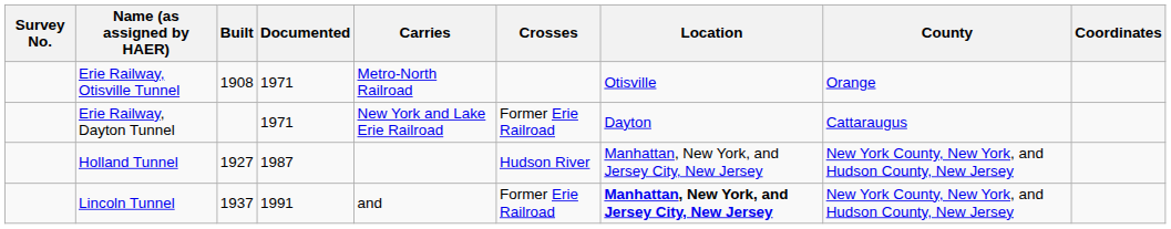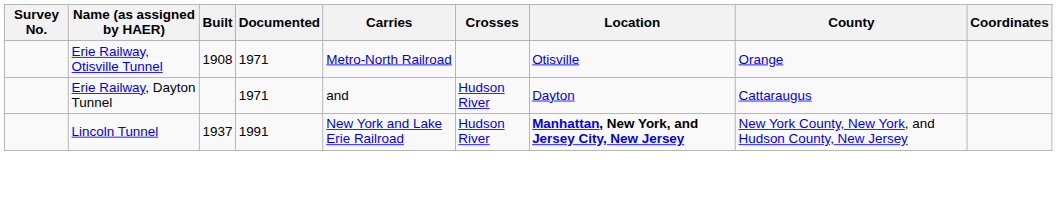Erie Railway, Dayton Tunnel | Carries: New York and Lake Erie Railroad -> and
Erie Railway, Dayton Tunnel | Crosses: Former Erie Railroad -> Hudson River
- row: Holland Tunnel | 1927 | 1987 | Hudson River | Manhattan, New York, and Jersey City, New Jersey | New York County, New York, and Hudson County, New Jersey
Lincoln Tunnel | Carries: and -> New York and Lake Erie Railroad
Lincoln Tunnel | Crosses: Former Erie Railroad -> Hudson River
